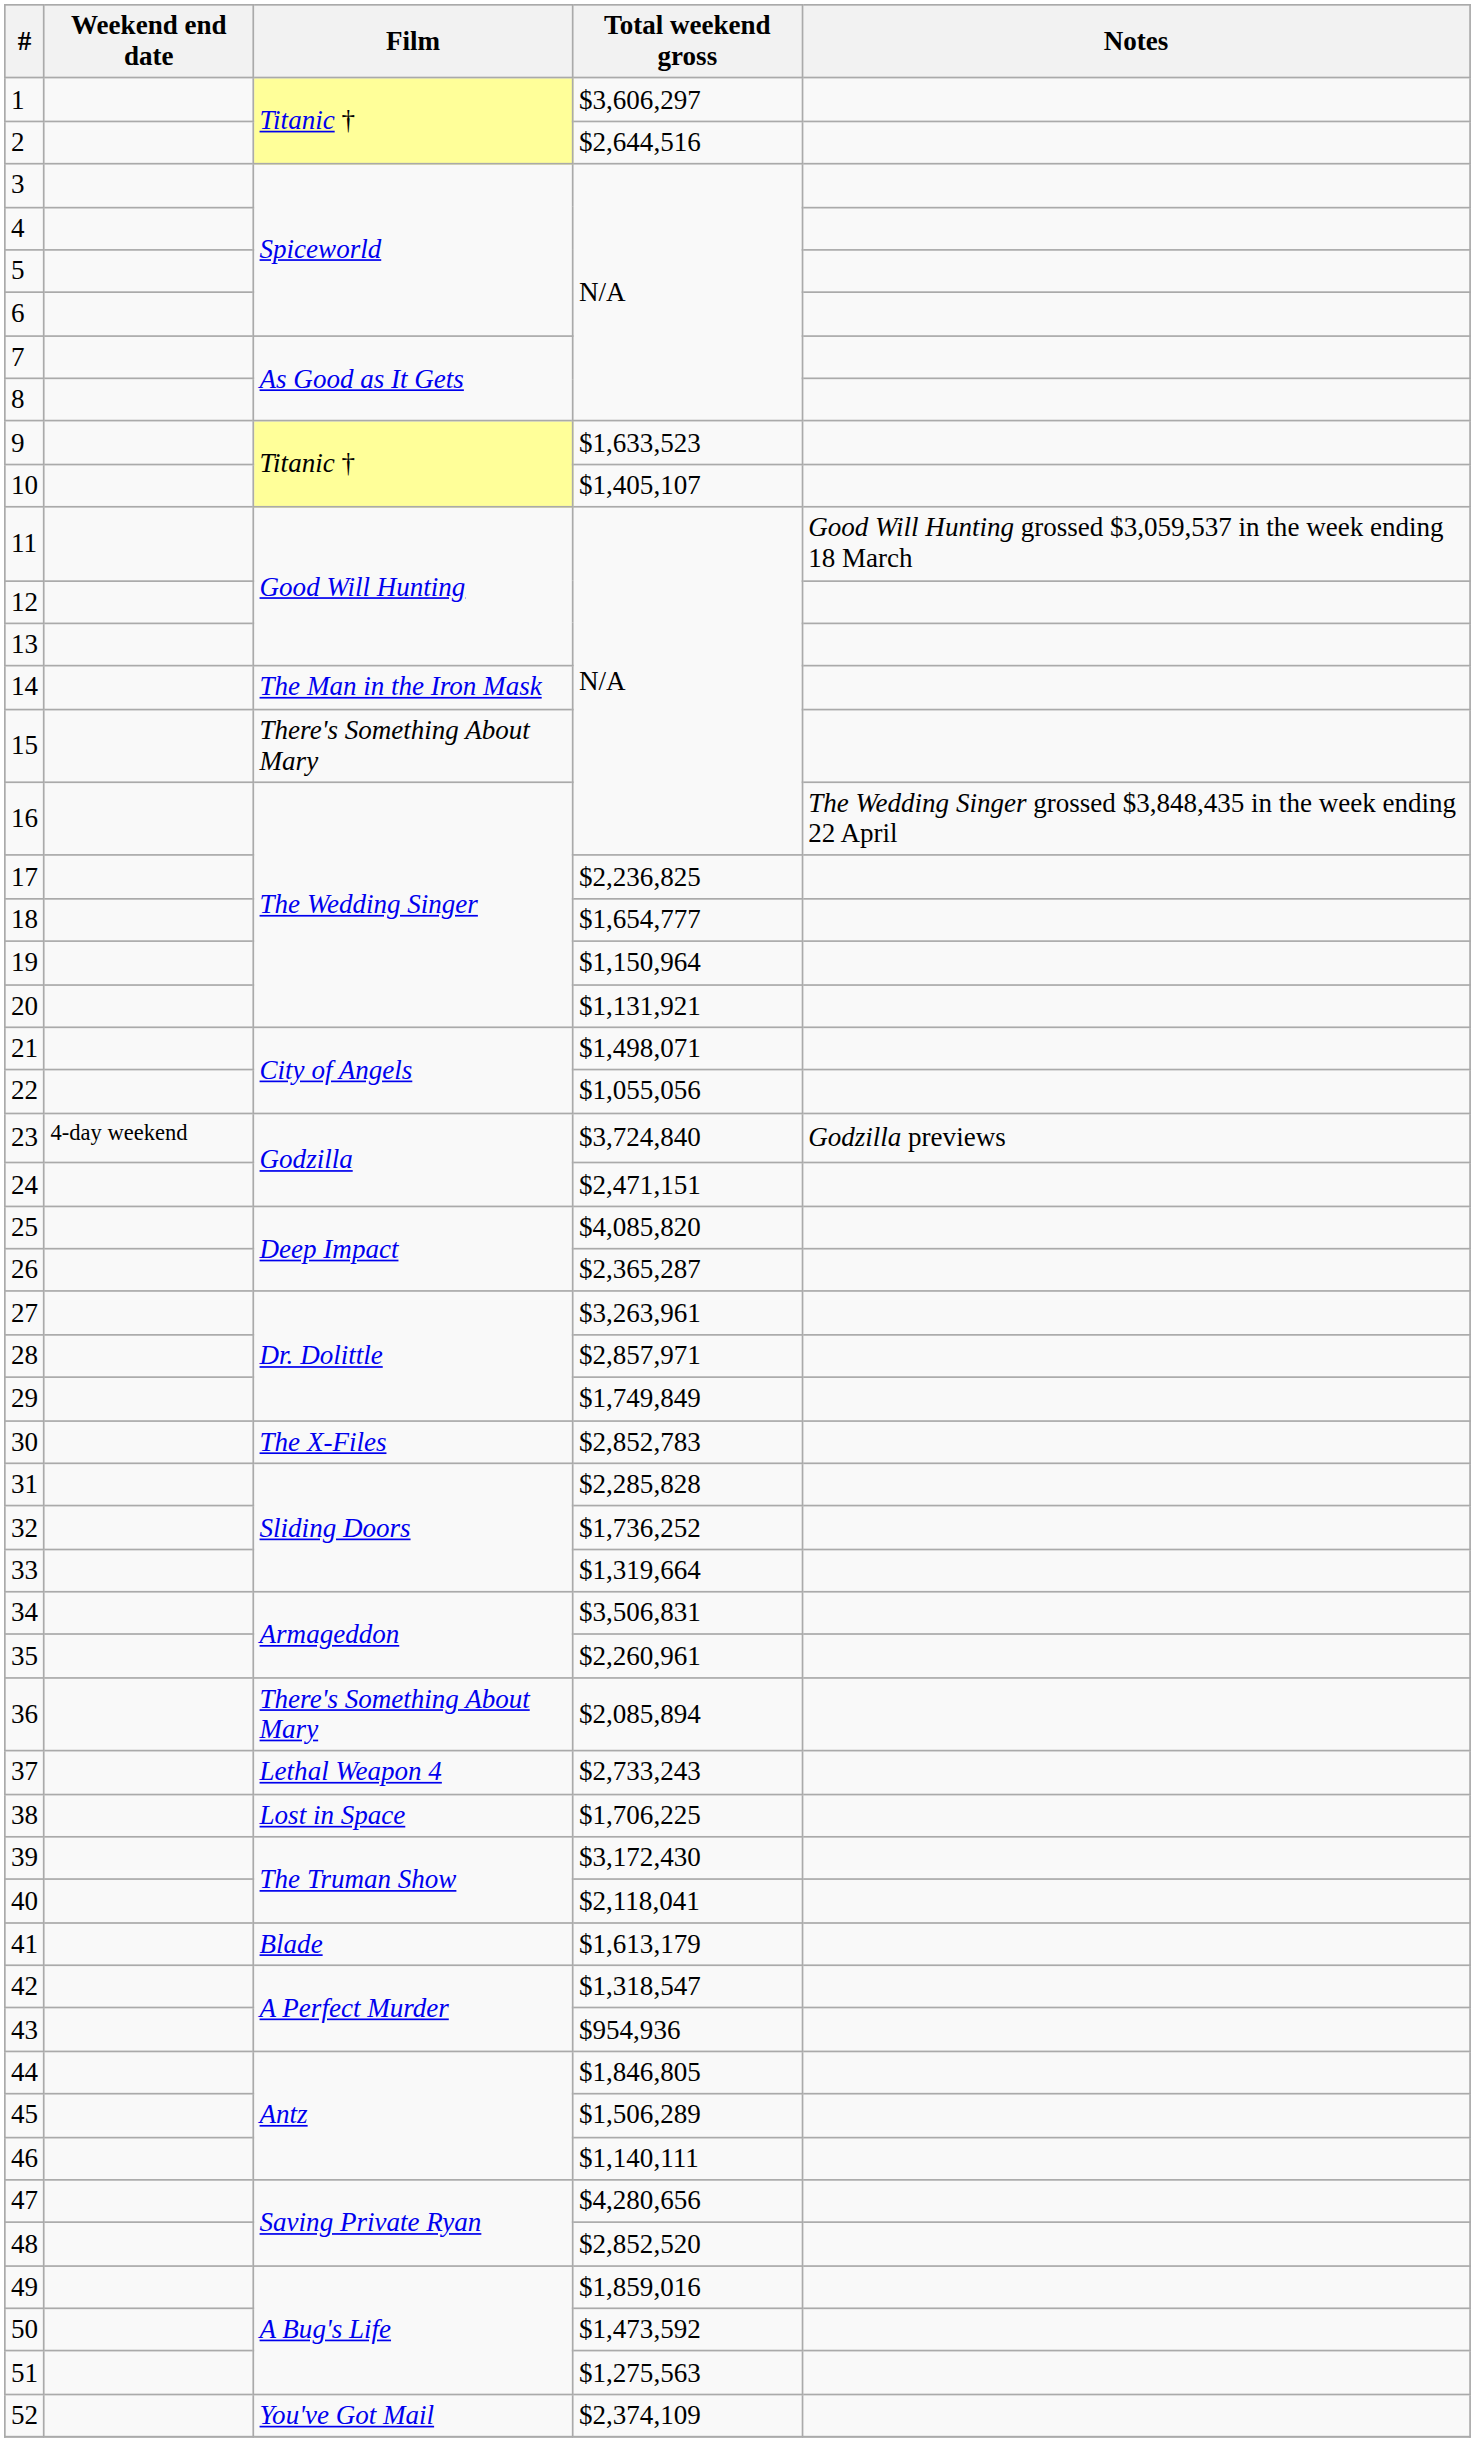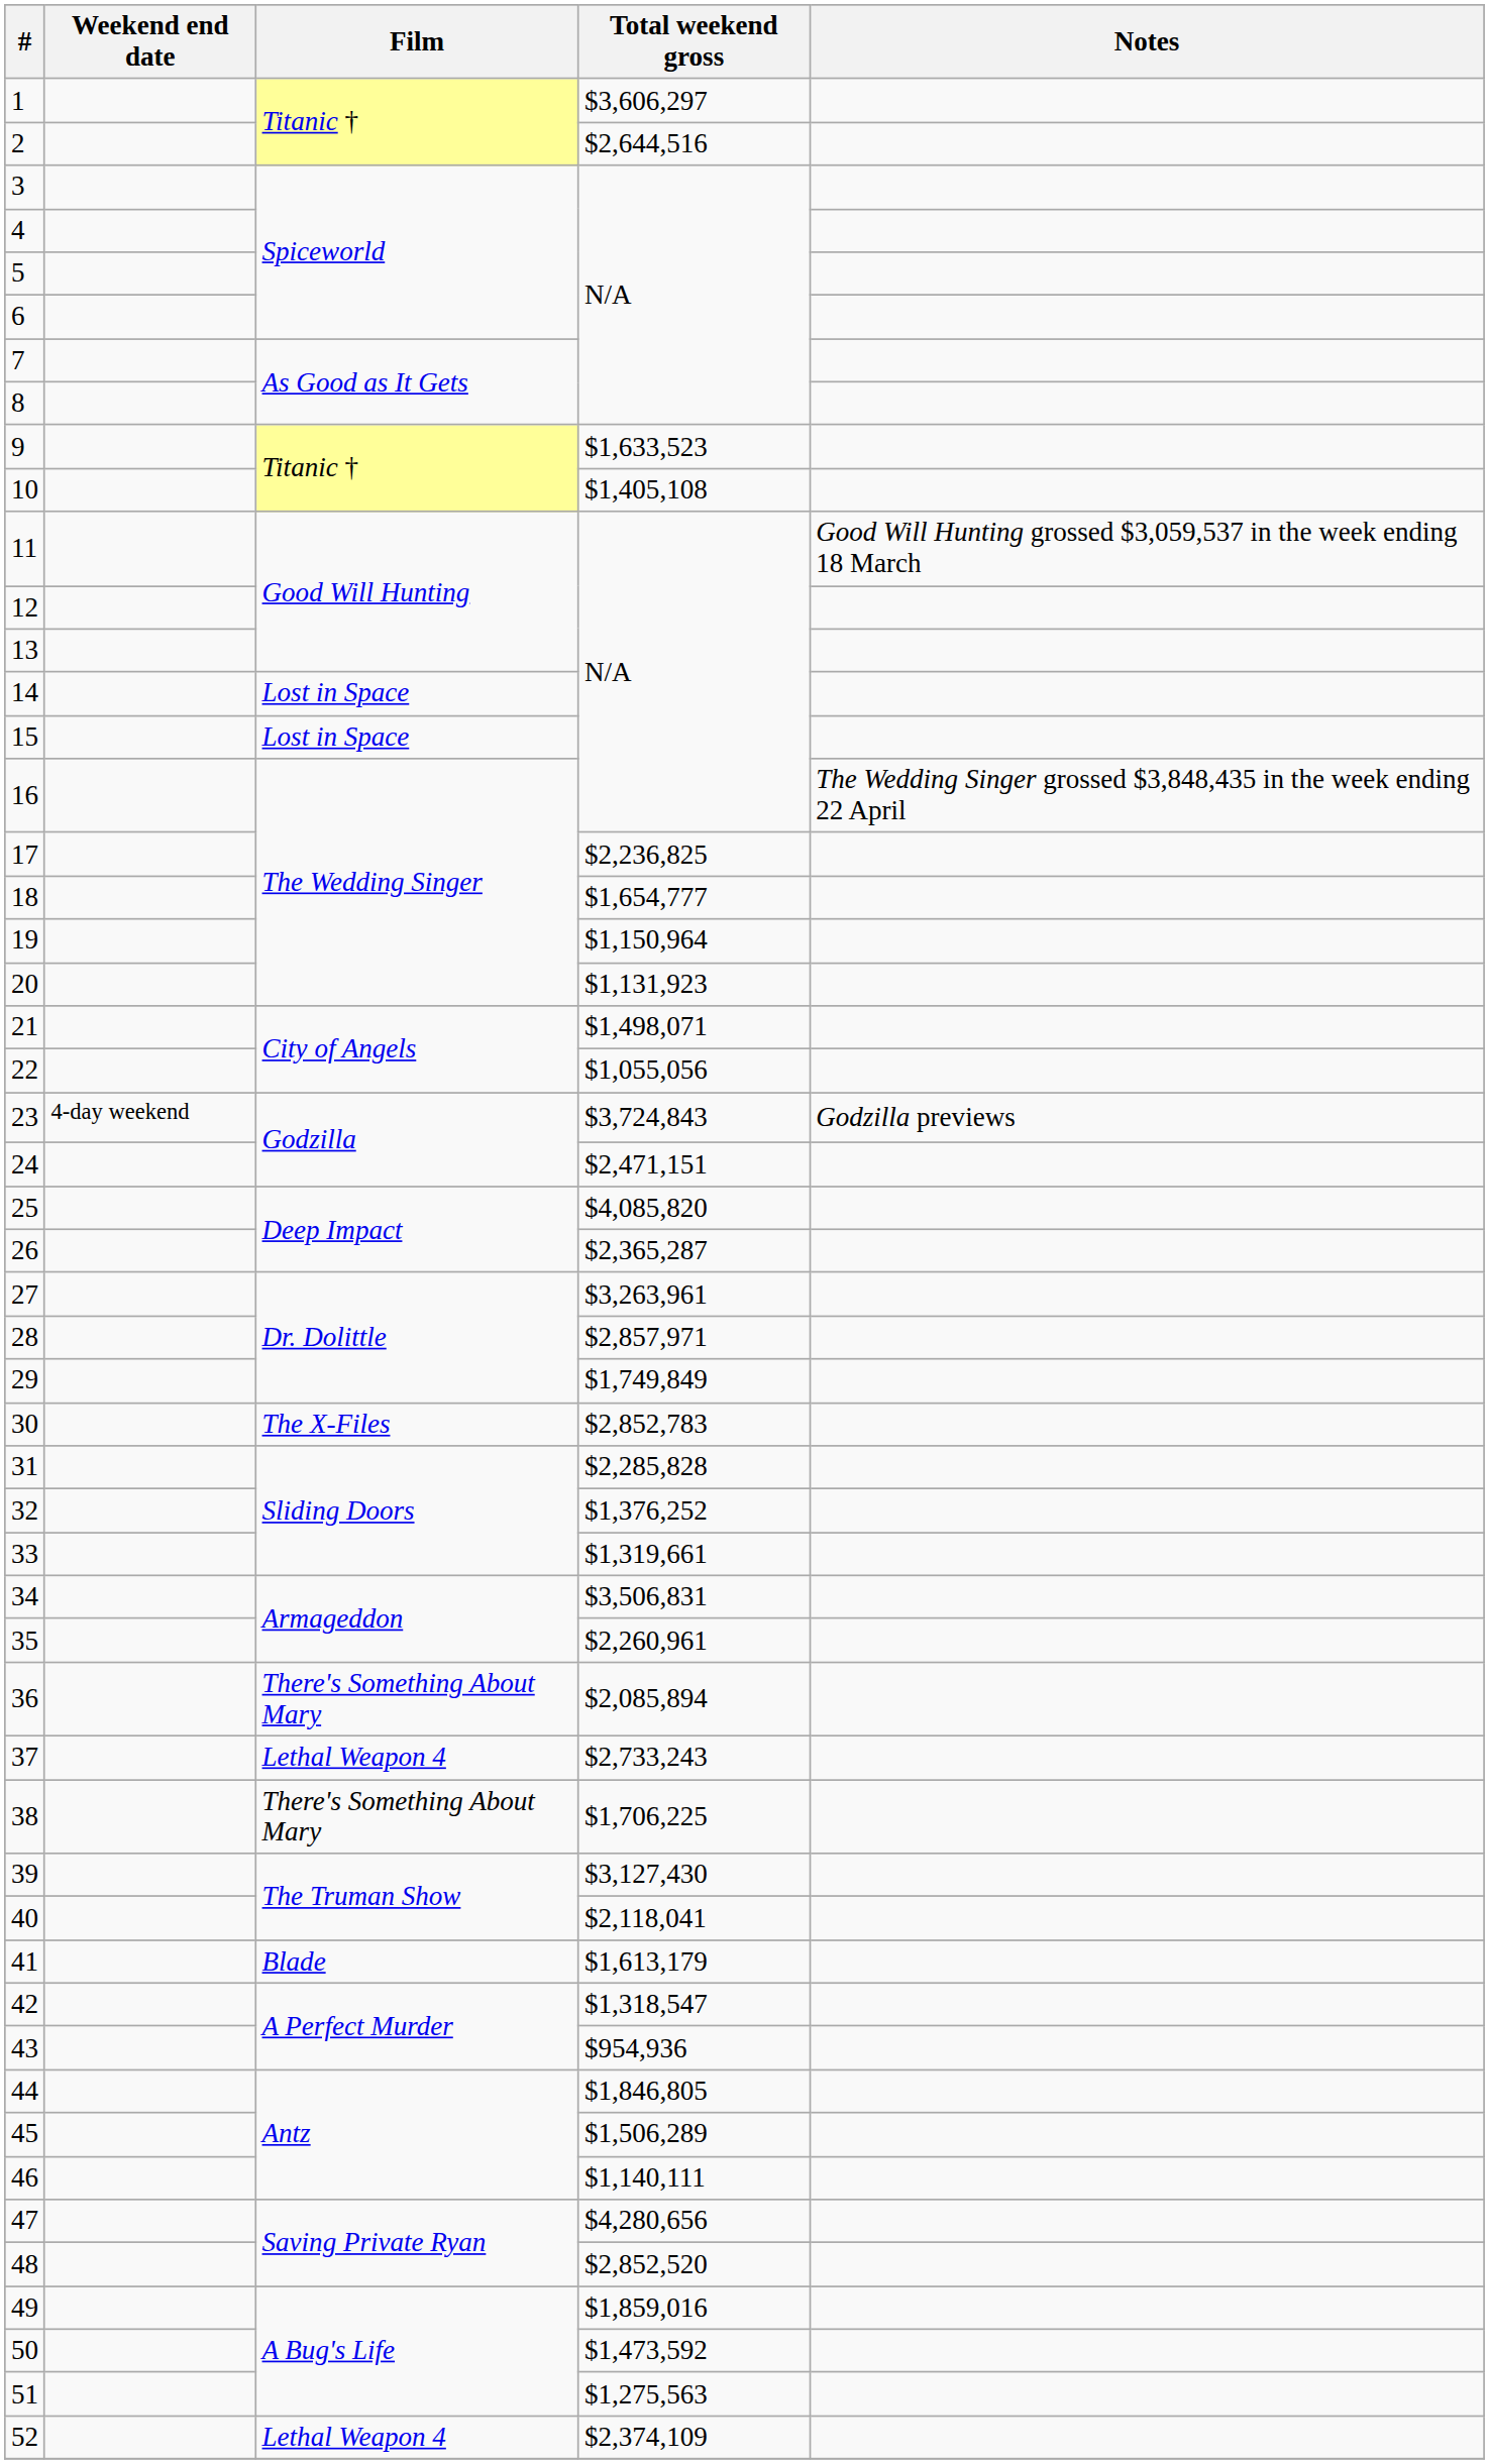10 | Total weekend gross: $1,405,107 -> $1,405,108
14 | Film: The Man in the Iron Mask -> Lost in Space
15 | Film: There's Something About Mary -> Lost in Space
20 | Total weekend gross: $1,131,921 -> $1,131,923
23 | Total weekend gross: $3,724,840 -> $3,724,843
32 | Total weekend gross: $1,736,252 -> $1,376,252
33 | Total weekend gross: $1,319,664 -> $1,319,661
38 | Film: Lost in Space -> There's Something About Mary
39 | Total weekend gross: $3,172,430 -> $3,127,430
52 | Film: You've Got Mail -> Lethal Weapon 4
